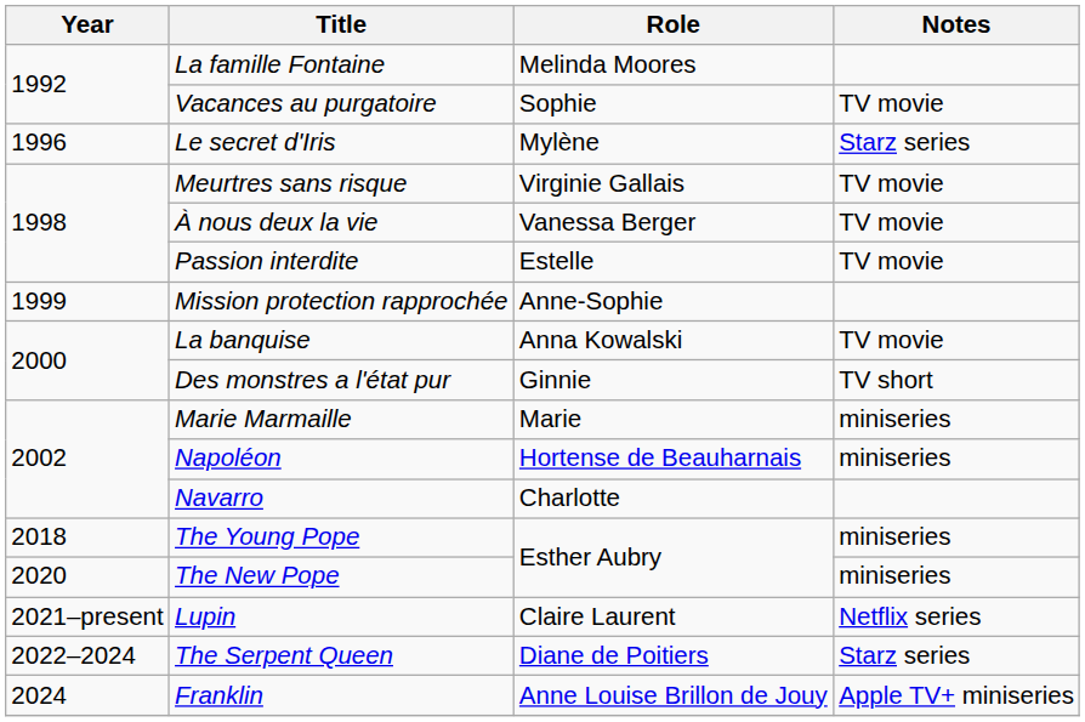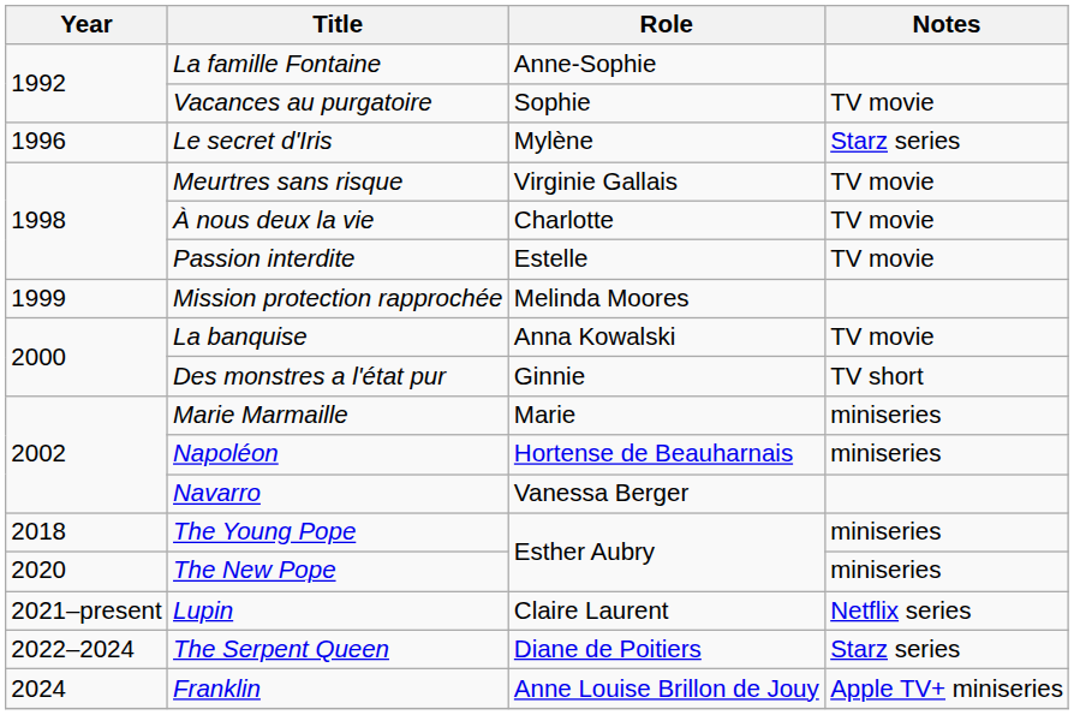La famille Fontaine | Role: Melinda Moores -> Anne-Sophie
À nous deux la vie | Role: Vanessa Berger -> Charlotte
Mission protection rapprochée | Role: Anne-Sophie -> Melinda Moores
Navarro | Role: Charlotte -> Vanessa Berger
